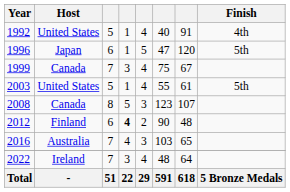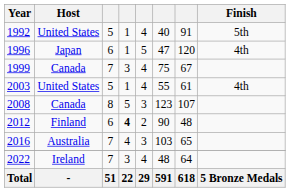1992 | Finish: 4th -> 5th
1996 | Finish: 5th -> 4th
2003 | Finish: 5th -> 4th
